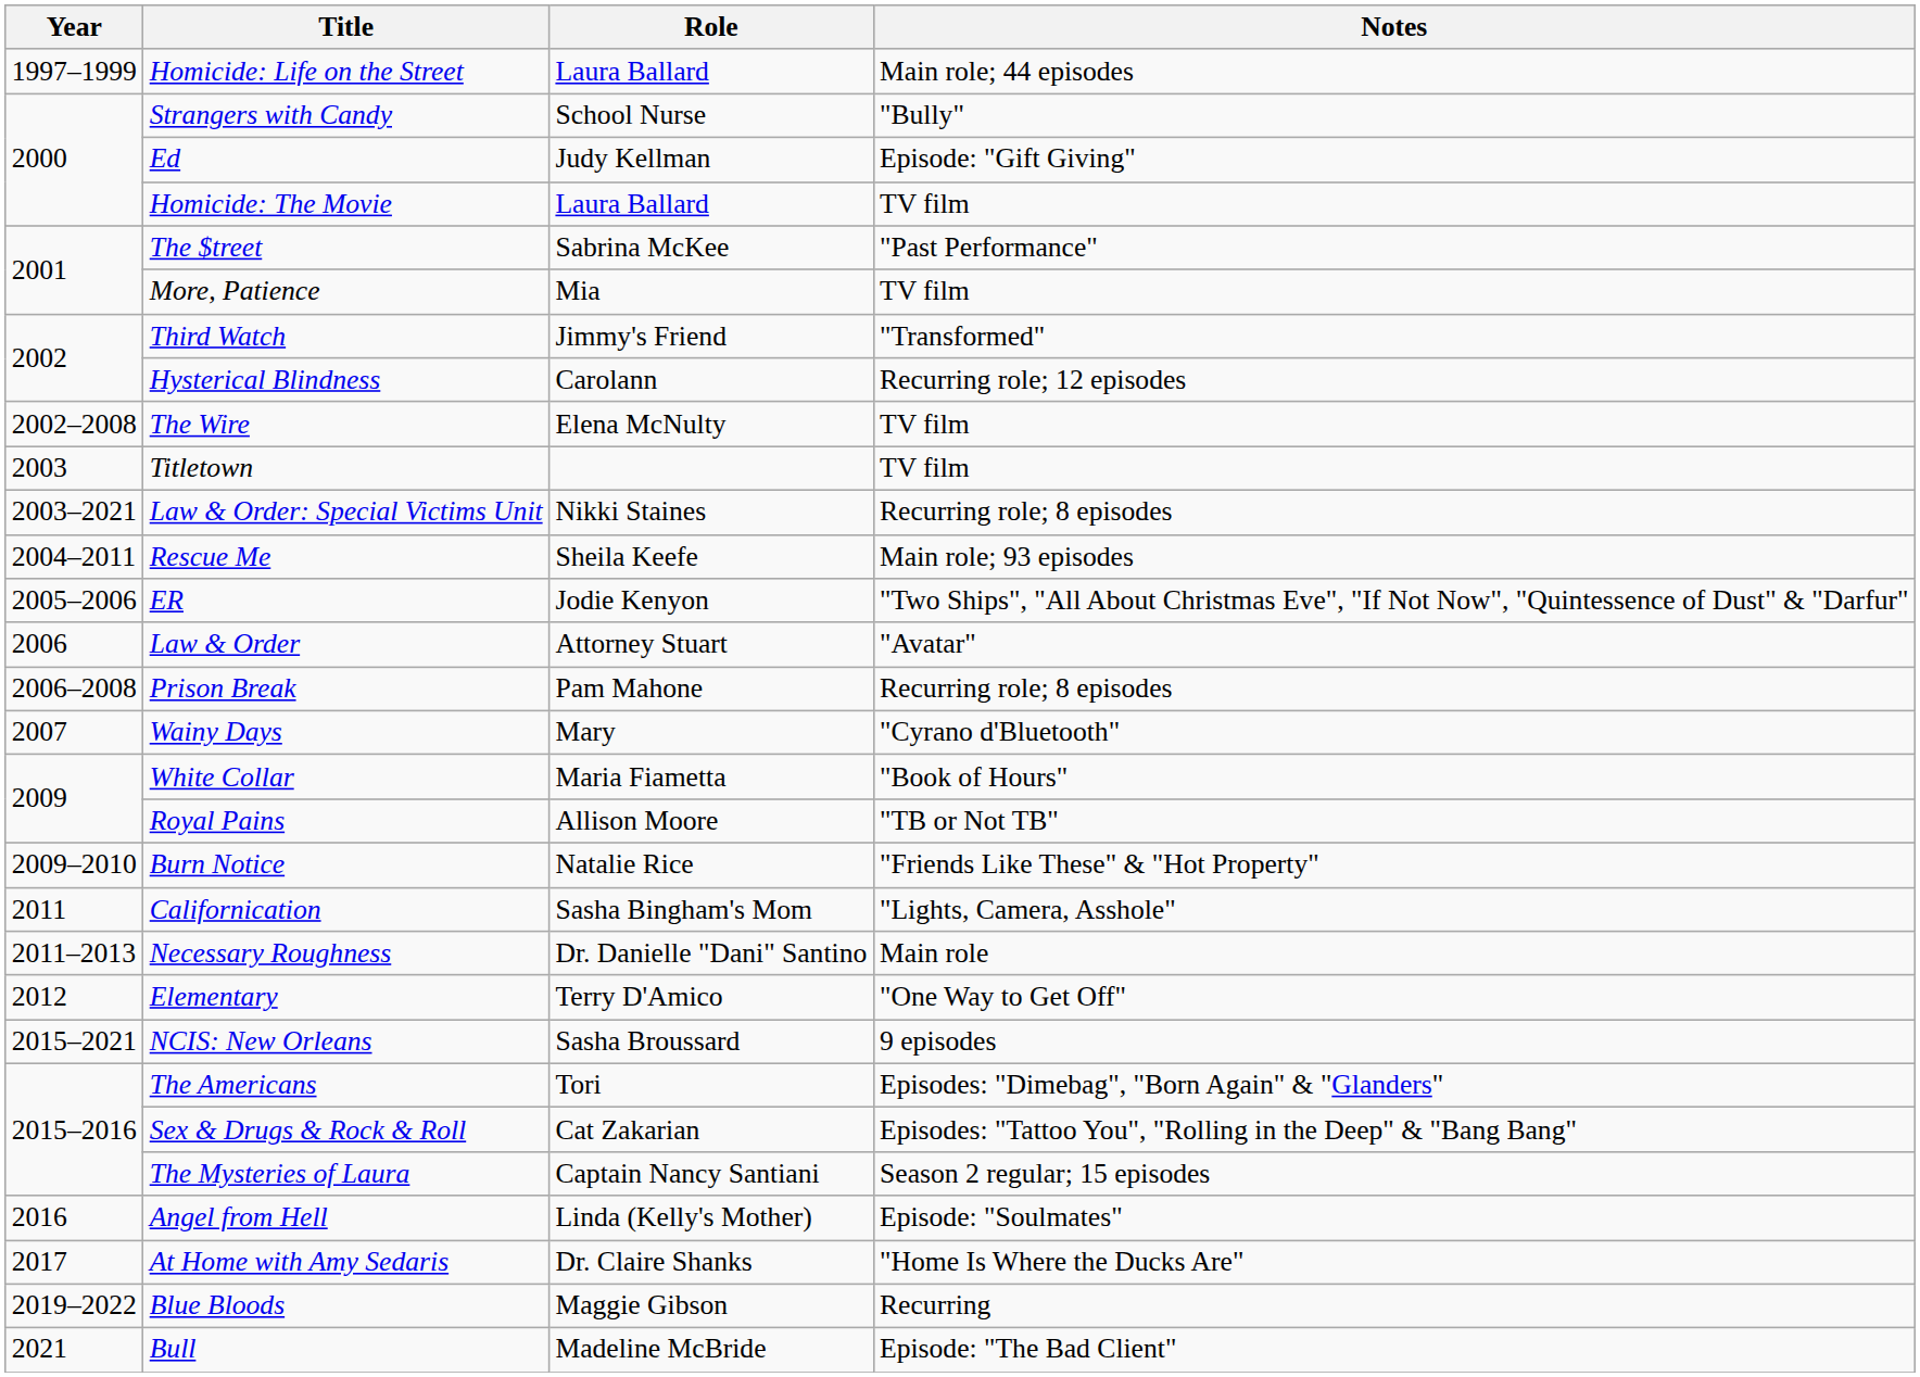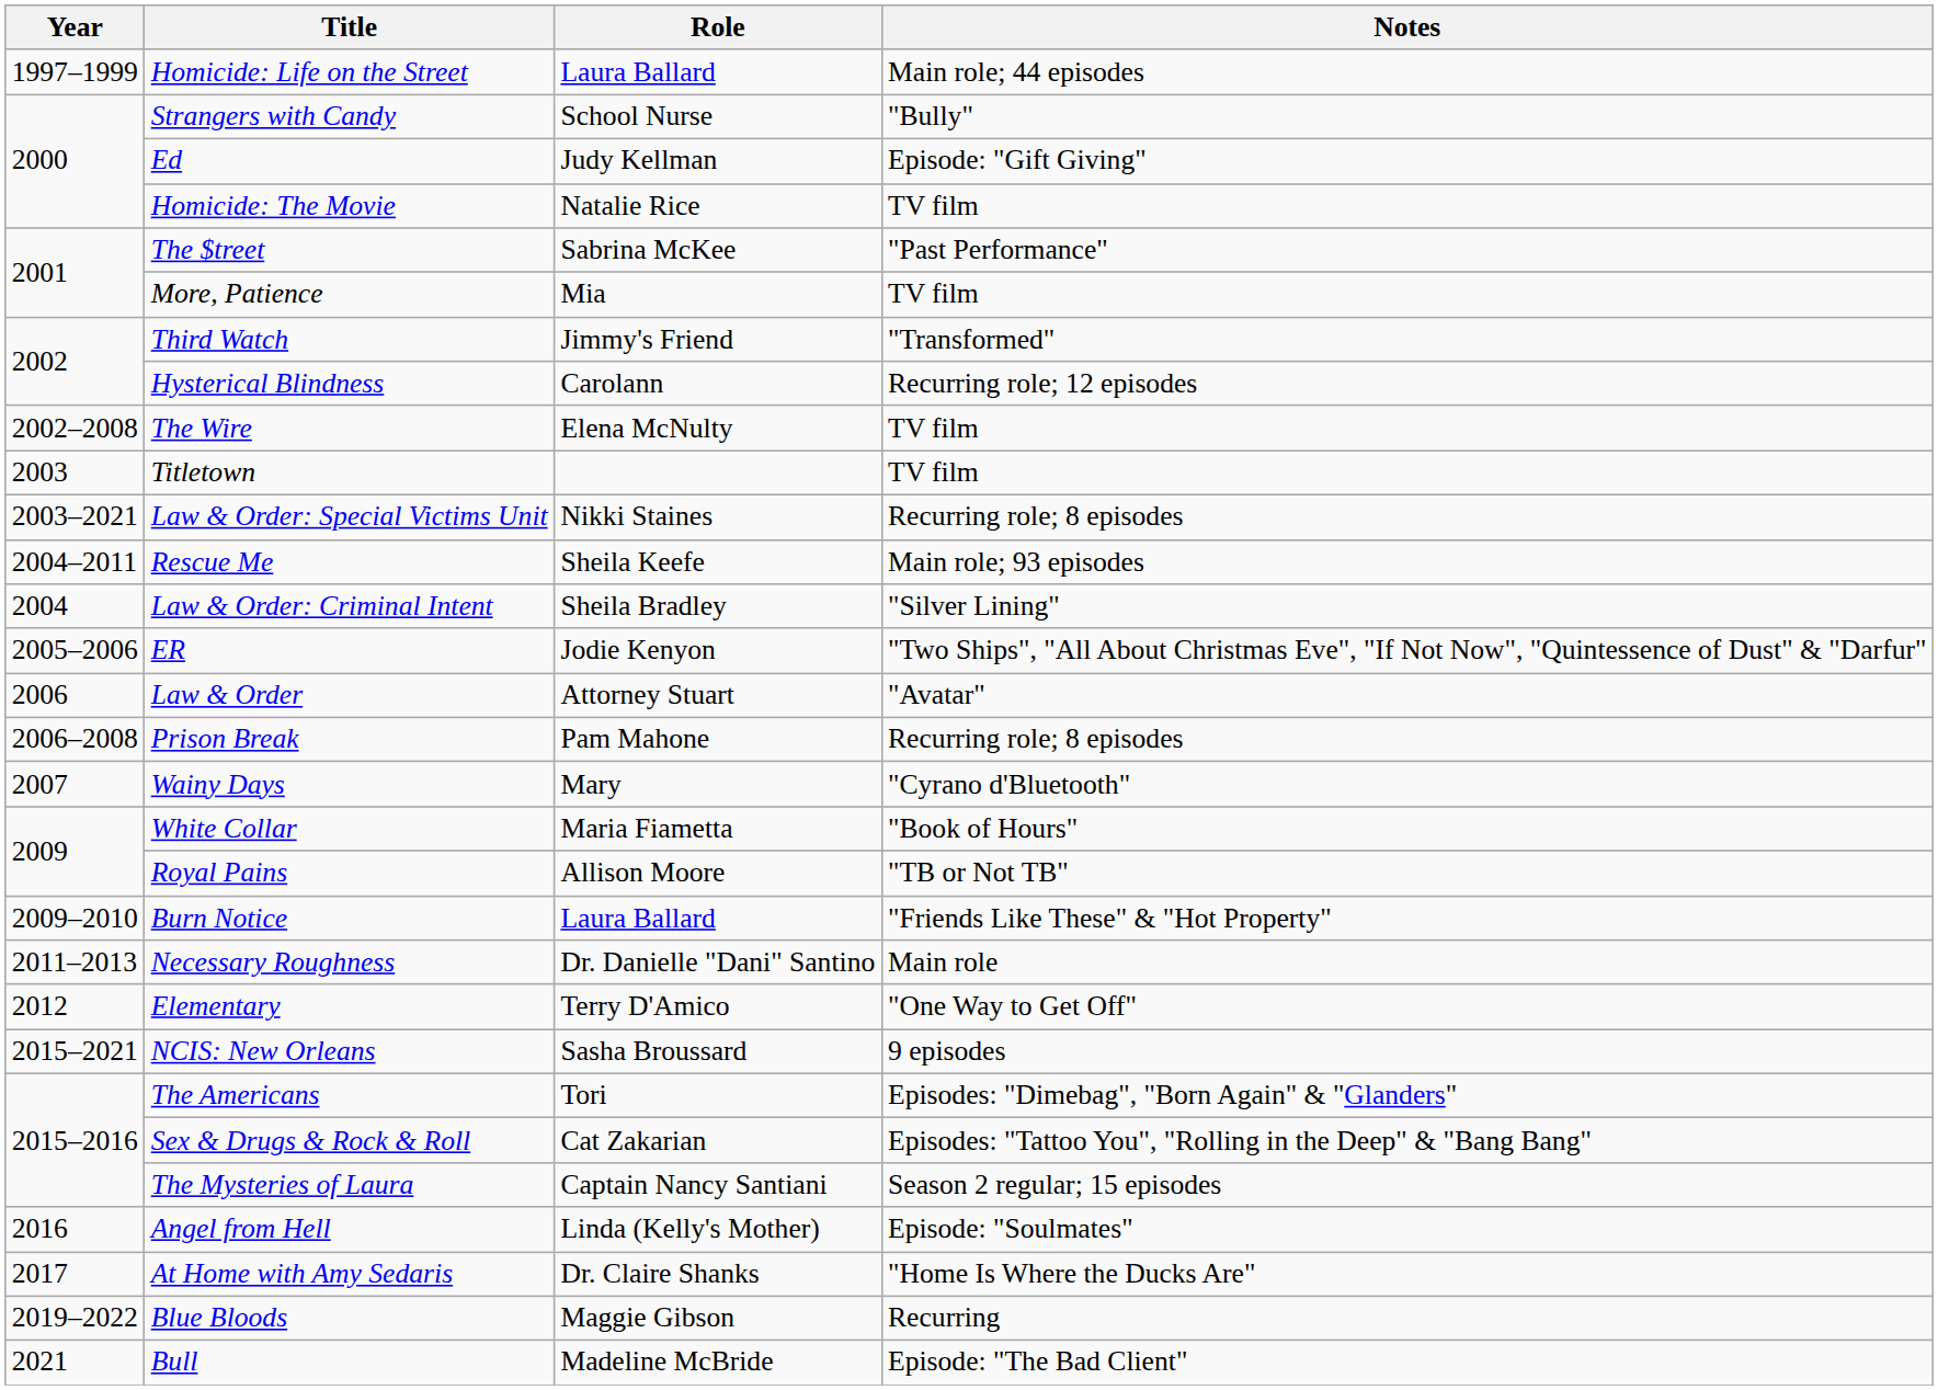Homicide: The Movie | Role: Laura Ballard -> Natalie Rice
+ row: 2004 | Law & Order: Criminal Intent | Sheila Bradley | "Silver Lining"
Burn Notice | Role: Natalie Rice -> Laura Ballard
- row: 2011 | Californication | Sasha Bingham's Mom | "Lights, Camera, Asshole"
